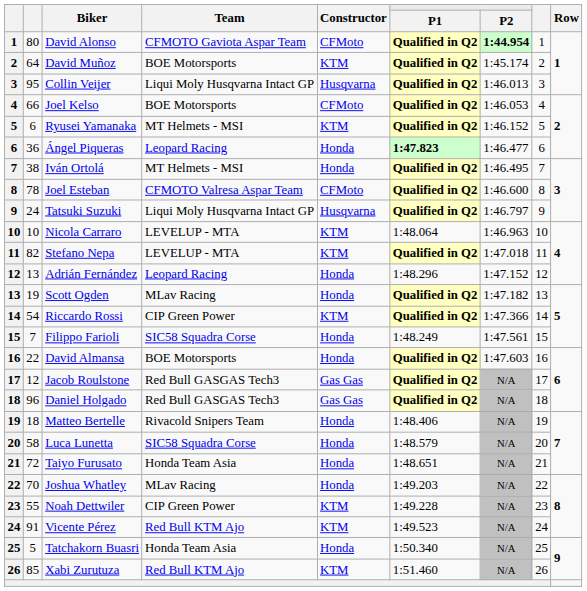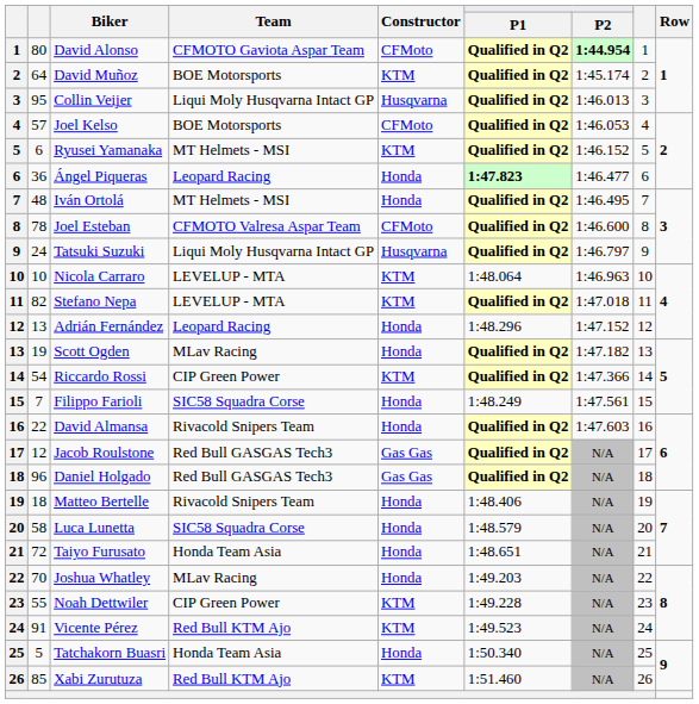Joel Kelso | column 2: 66 -> 57
Iván Ortolá | column 2: 38 -> 48
David Almansa | Team: BOE Motorsports -> Rivacold Snipers Team
